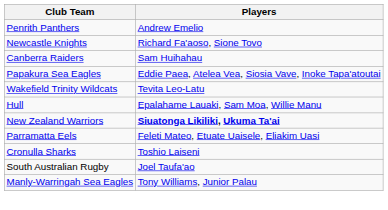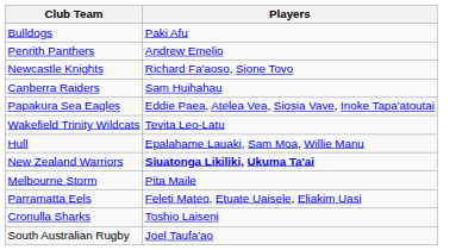+ row: Bulldogs | Paki Afu
+ row: Melbourne Storm | Pita Maile
- row: Manly-Warringah Sea Eagles | Tony Williams, Junior Palau
